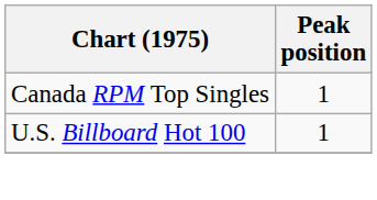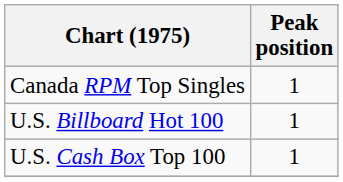+ row: U.S. Cash Box Top 100 | 1
